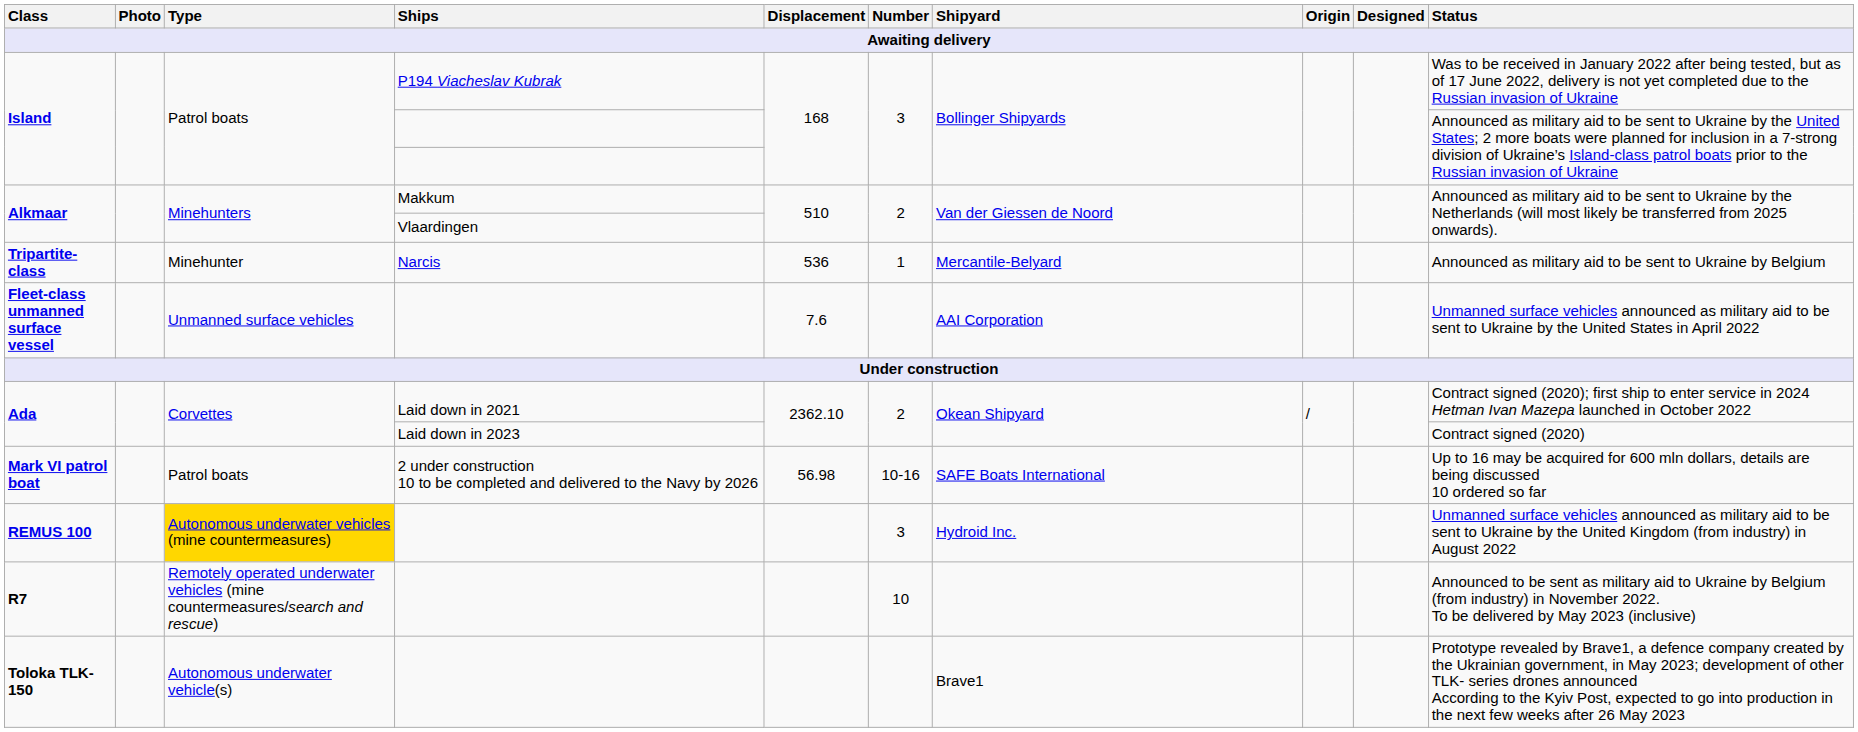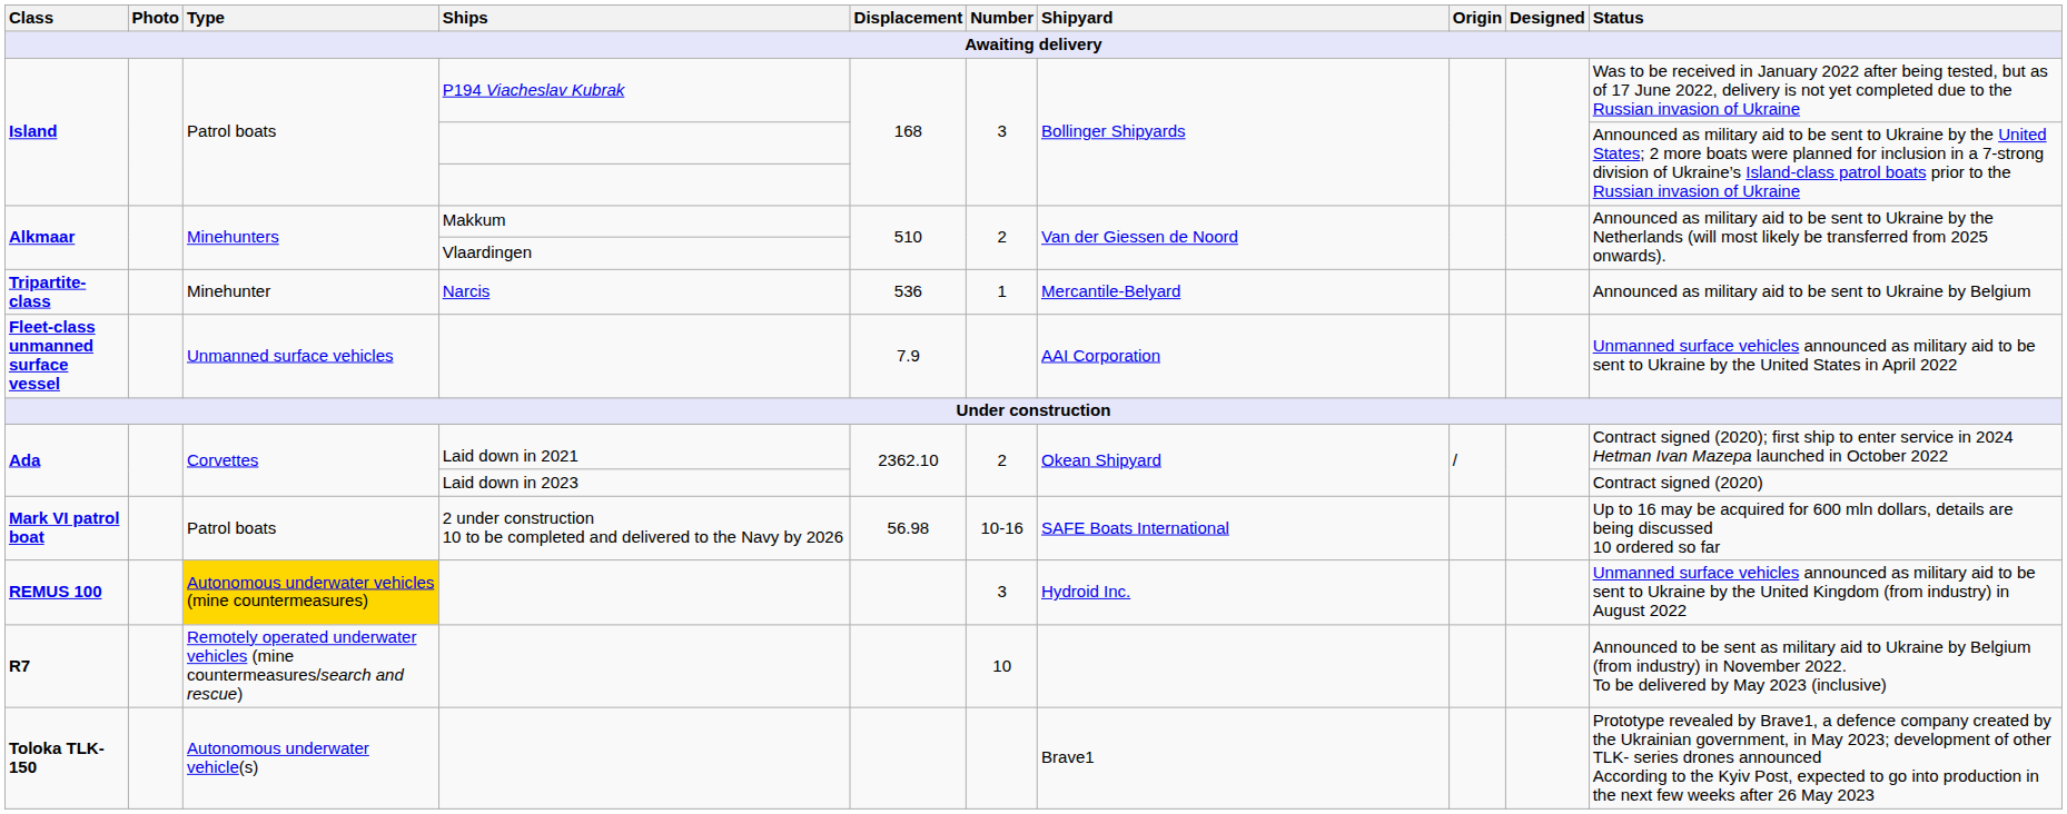Fleet-class unmanned surface vessel | Displacement: 7.6 -> 7.9
